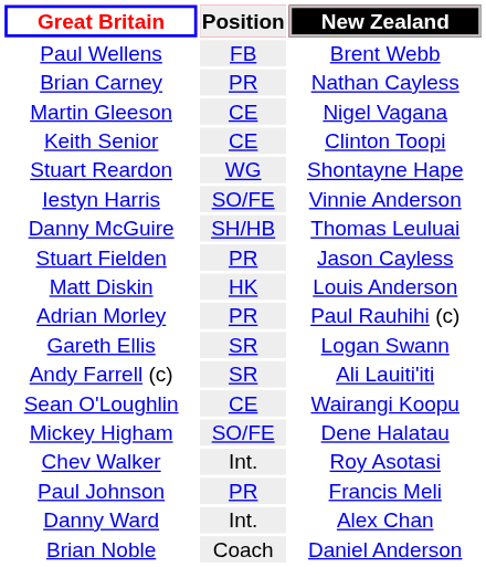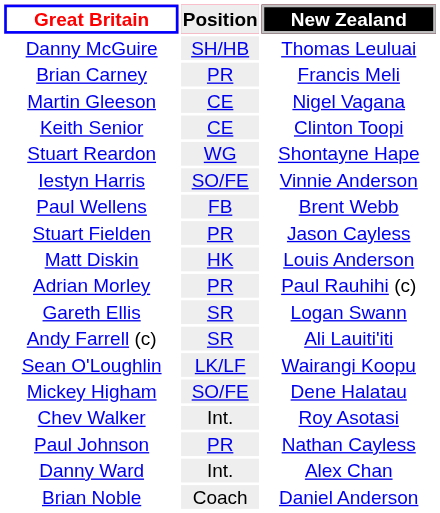rows swapped: Paul Wellens <-> Danny McGuire
Brian Carney | New Zealand: Nathan Cayless -> Francis Meli
Sean O'Loughlin | Position: CE -> LK/LF
Paul Johnson | New Zealand: Francis Meli -> Nathan Cayless
